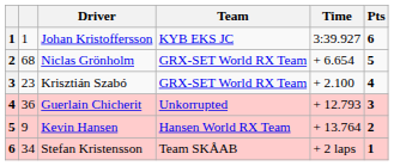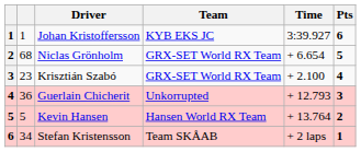Kevin Hansen | column 2: 9 -> 5
